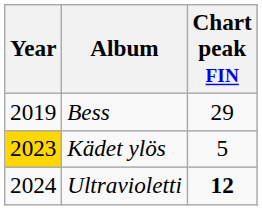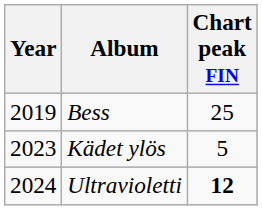Bess | Chart peak FIN: 29 -> 25
Kädet ylös | Year: gold background -> no background
